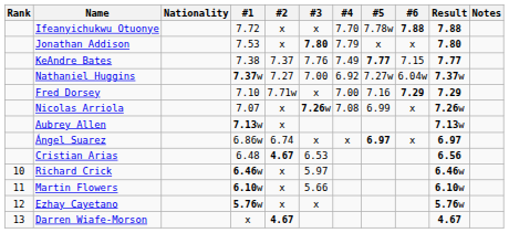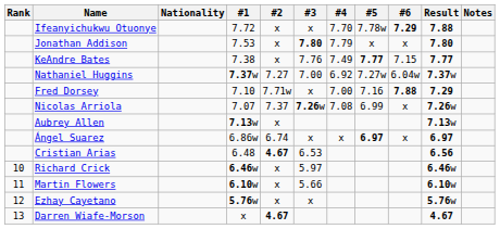Ifeanyichukwu Otuonye | #6: 7.88 -> 7.29
KeAndre Bates | #2: 7.37 -> x
Fred Dorsey | #6: 7.29 -> 7.88
Nicolas Arriola | #2: x -> 7.37
